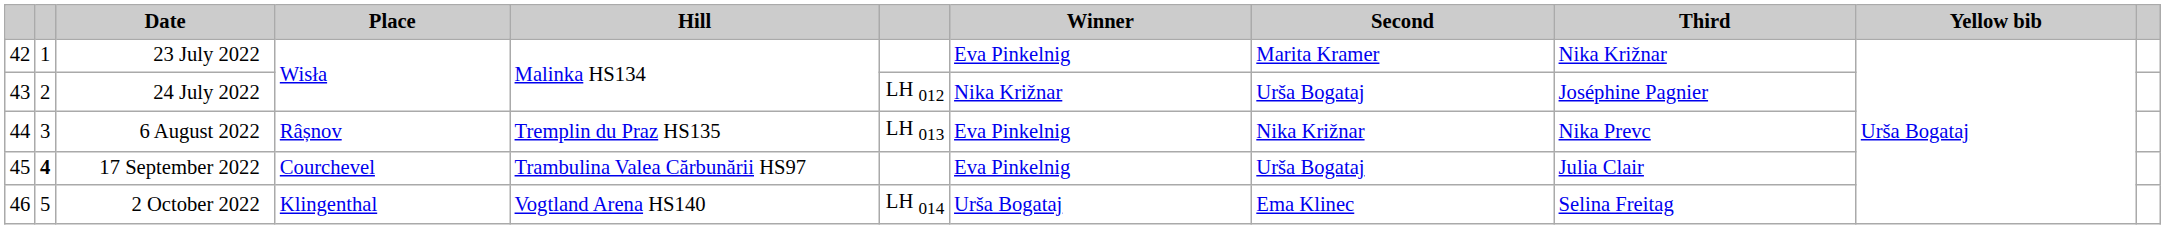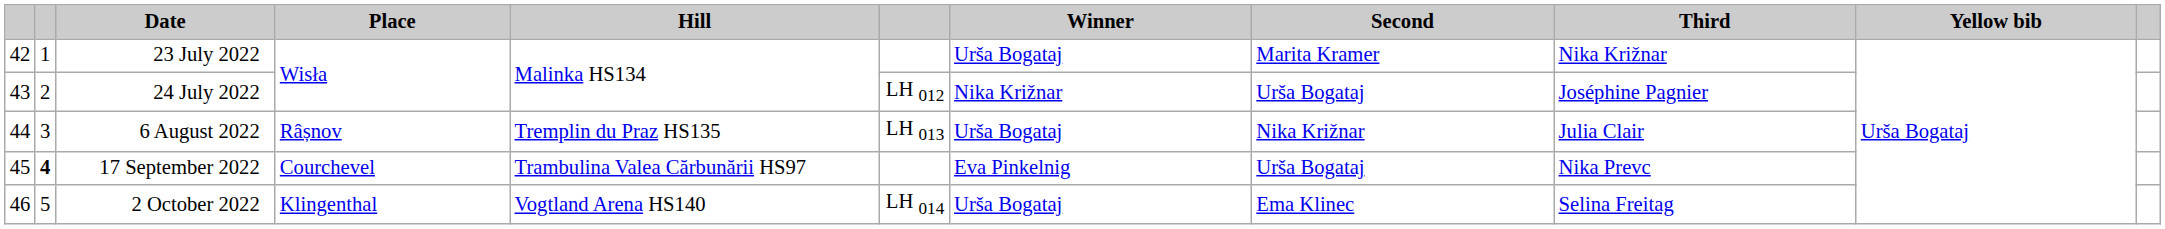23 July 2022 | Winner: Eva Pinkelnig -> Urša Bogataj
6 August 2022 | Winner: Eva Pinkelnig -> Urša Bogataj
6 August 2022 | Third: Nika Prevc -> Julia Clair
17 September 2022 | Third: Julia Clair -> Nika Prevc
